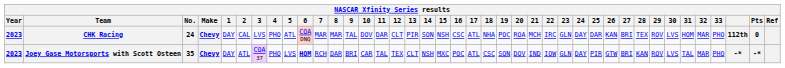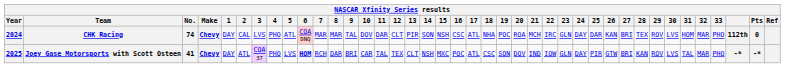CHK Racing | Year: 2023 -> 2024
CHK Racing | No.: 24 -> 74
Joey Gase Motorsports with Scott Osteen | Year: 2023 -> 2025
Joey Gase Motorsports with Scott Osteen | No.: 35 -> 41
